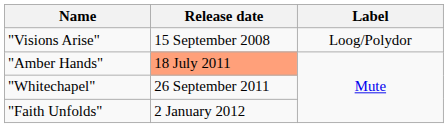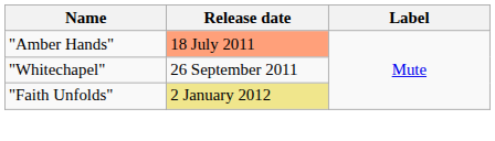- row: "Visions Arise" | 15 September 2008 | Loog/Polydor
"Faith Unfolds" | Release date: no background -> khaki background
